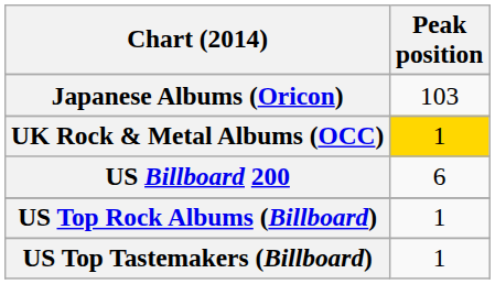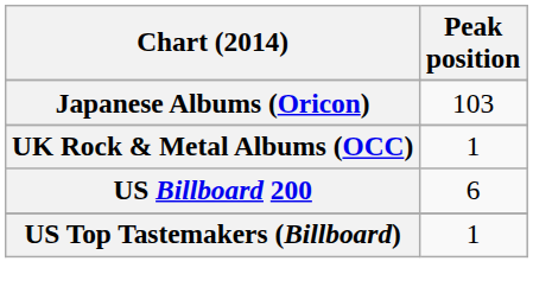UK Rock & Metal Albums (OCC) | Peak position: gold background -> no background
- row: US Top Rock Albums (Billboard) | 1
